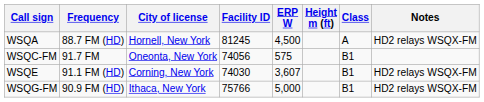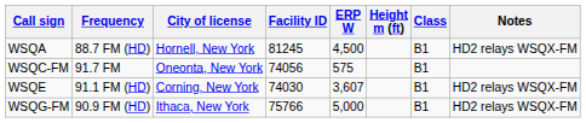WSQA | Class: A -> B1
